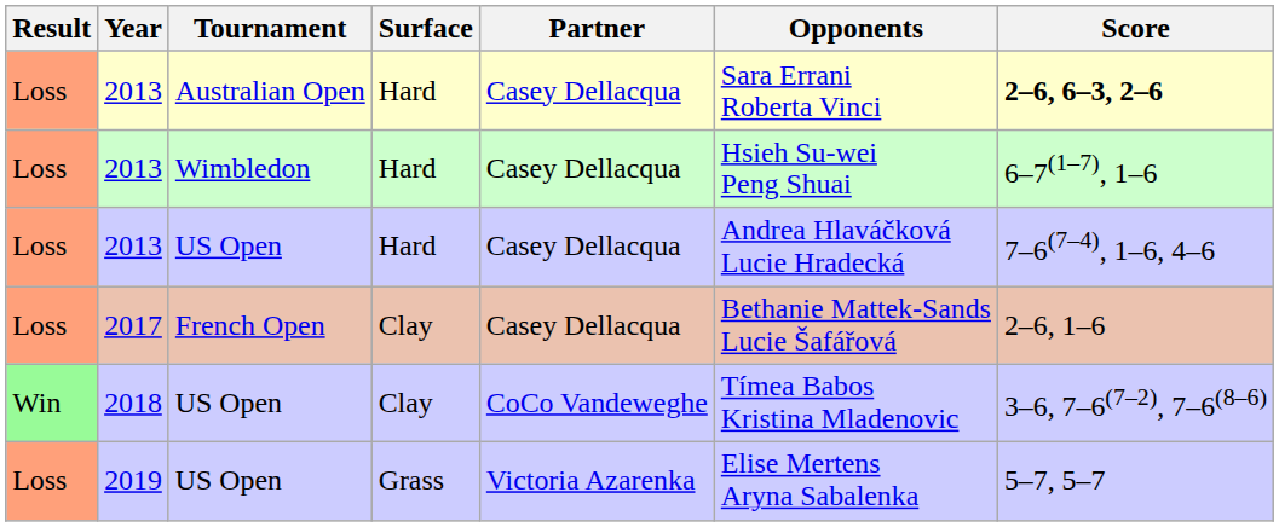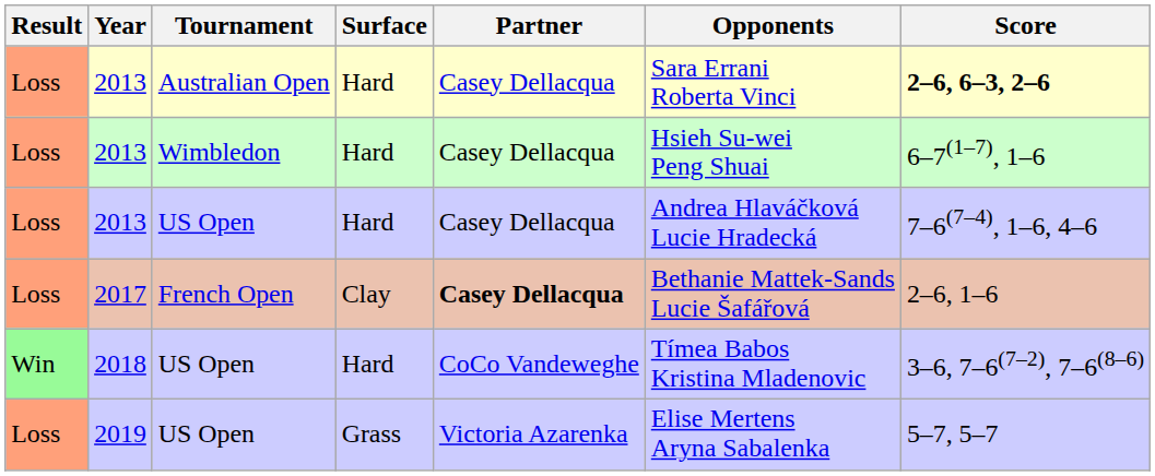2017 | Partner: normal -> bold
2018 | Surface: Clay -> Hard
